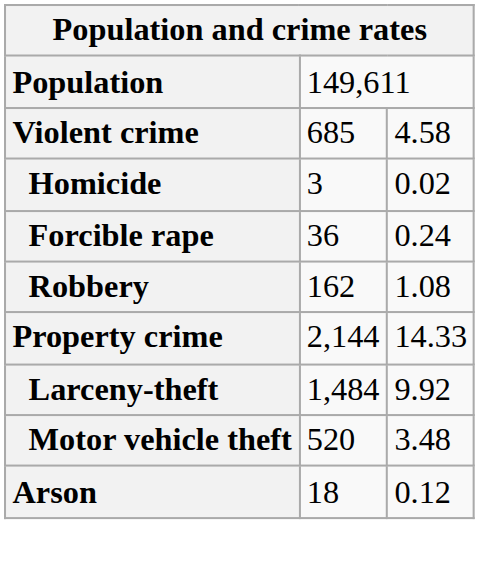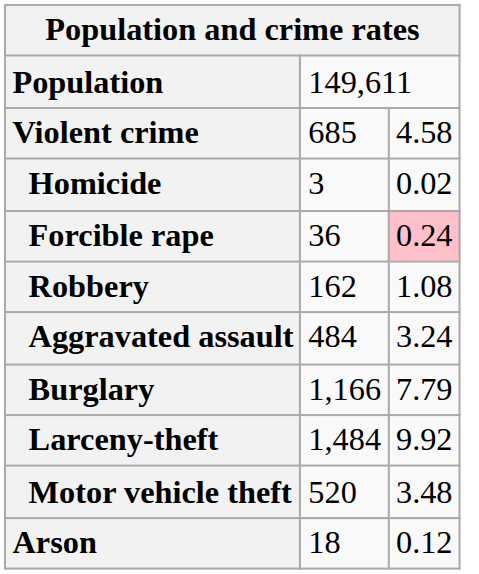Forcible rape | column 3: no background -> pink background
+ row: Aggravated assault | 484 | 3.24
- row: Property crime | 2,144 | 14.33
+ row: Burglary | 1,166 | 7.79
